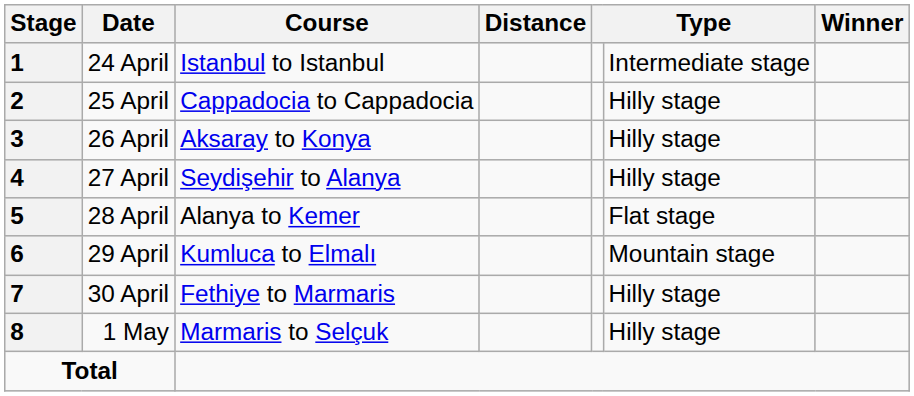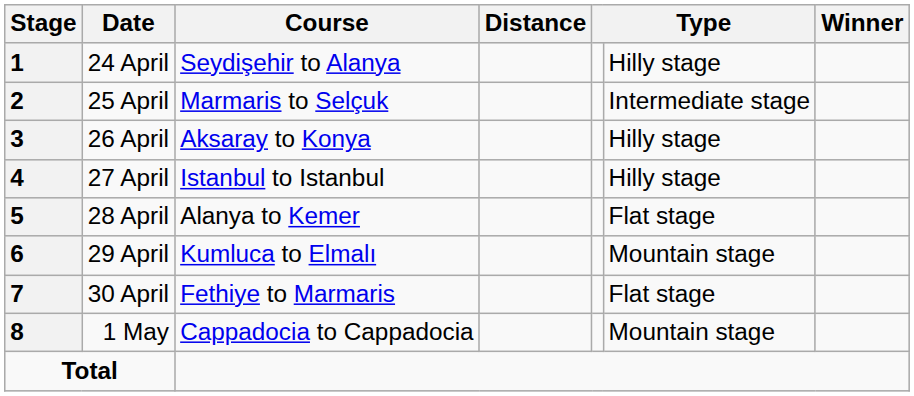24 April | Course: Istanbul to Istanbul -> Seydişehir to Alanya
24 April | column 6: Intermediate stage -> Hilly stage
25 April | Course: Cappadocia to Cappadocia -> Marmaris to Selçuk
25 April | column 6: Hilly stage -> Intermediate stage
27 April | Course: Seydişehir to Alanya -> Istanbul to Istanbul
30 April | column 6: Hilly stage -> Flat stage
1 May | Course: Marmaris to Selçuk -> Cappadocia to Cappadocia
1 May | column 6: Hilly stage -> Mountain stage
